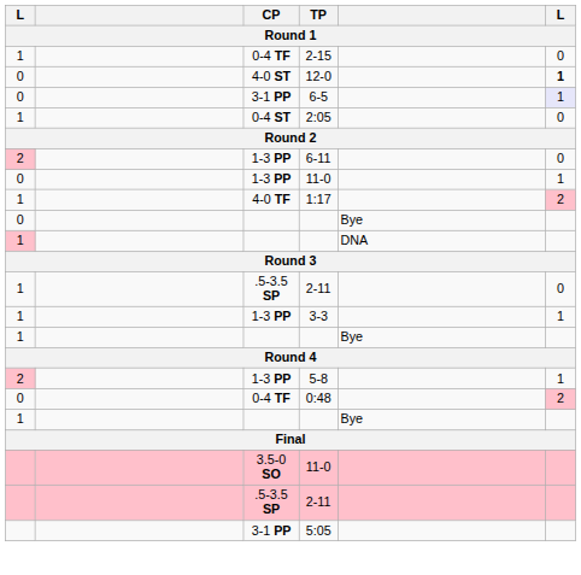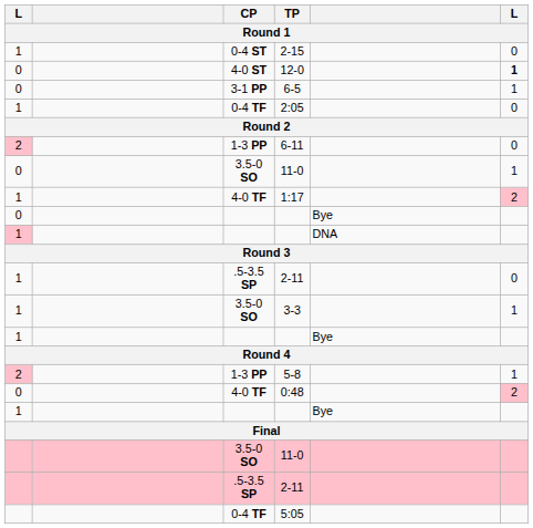2-15 | CP: 0-4 TF -> 0-4 ST
6-5 | column 6: lavender background -> no background
2:05 | CP: 0-4 ST -> 0-4 TF
0 / 11-0 | CP: 1-3 PP -> 3.5-0 SO
3-3 | CP: 1-3 PP -> 3.5-0 SO
0:48 | CP: 0-4 TF -> 4-0 TF
5:05 | CP: 3-1 PP -> 0-4 TF
